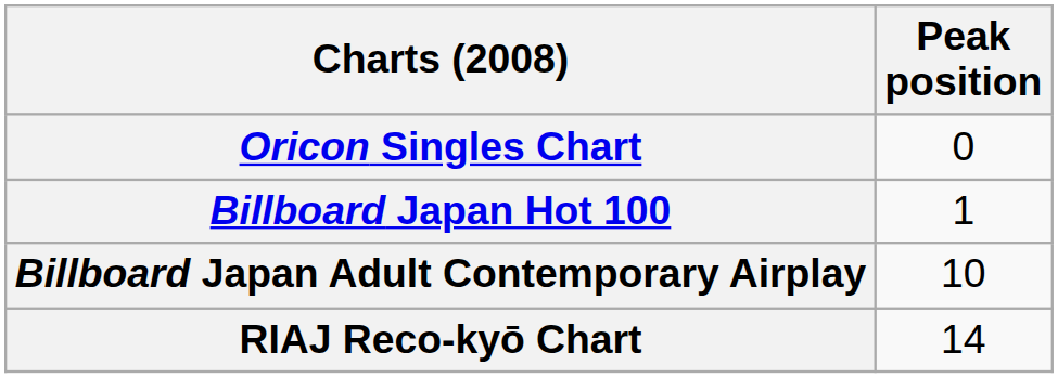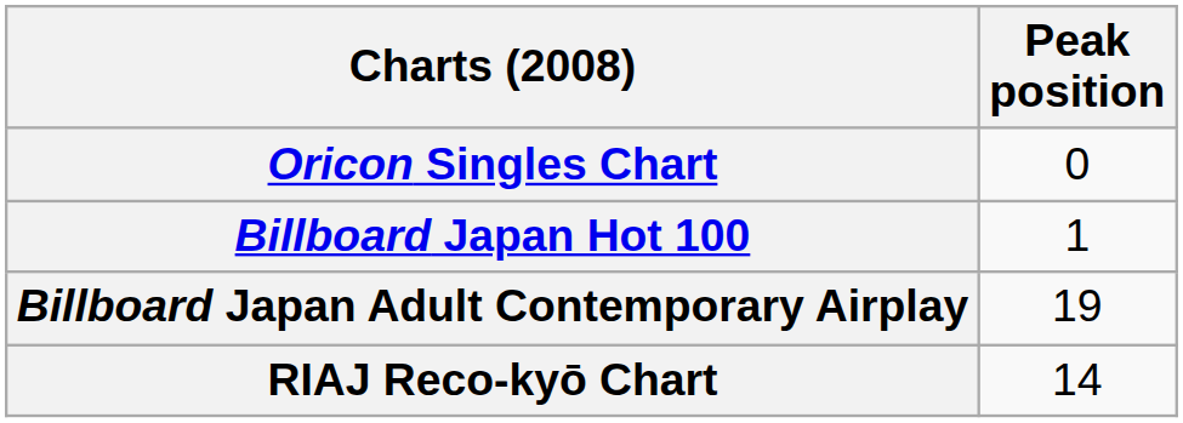Billboard Japan Adult Contemporary Airplay | Peak position: 10 -> 19
